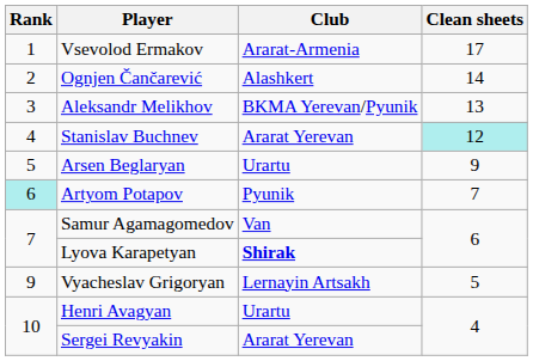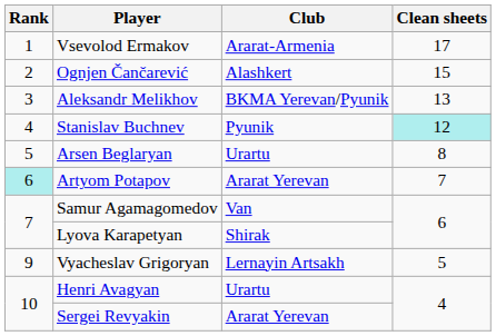Ognjen Čančarević | Clean sheets: 14 -> 15
Stanislav Buchnev | Club: Ararat Yerevan -> Pyunik
Arsen Beglaryan | Clean sheets: 9 -> 8
Artyom Potapov | Club: Pyunik -> Ararat Yerevan
Lyova Karapetyan | Club: bold -> normal
